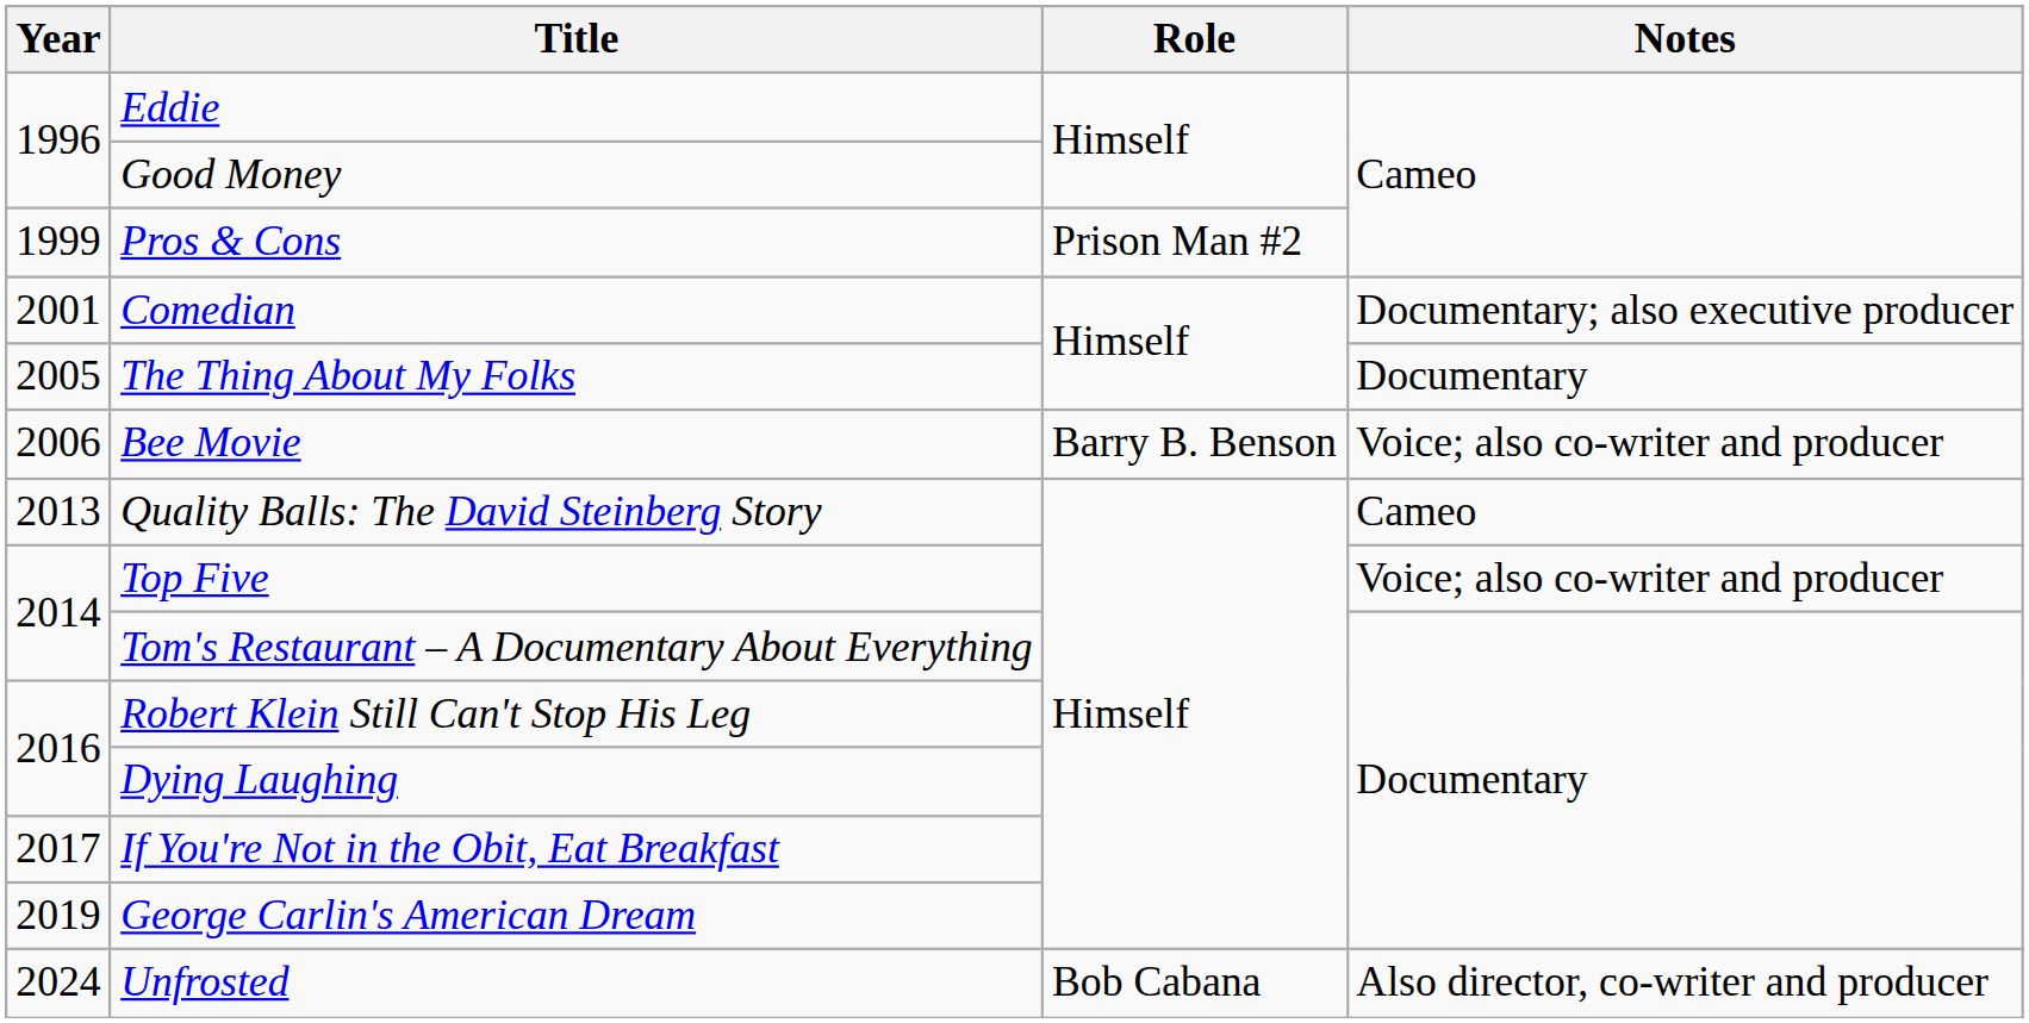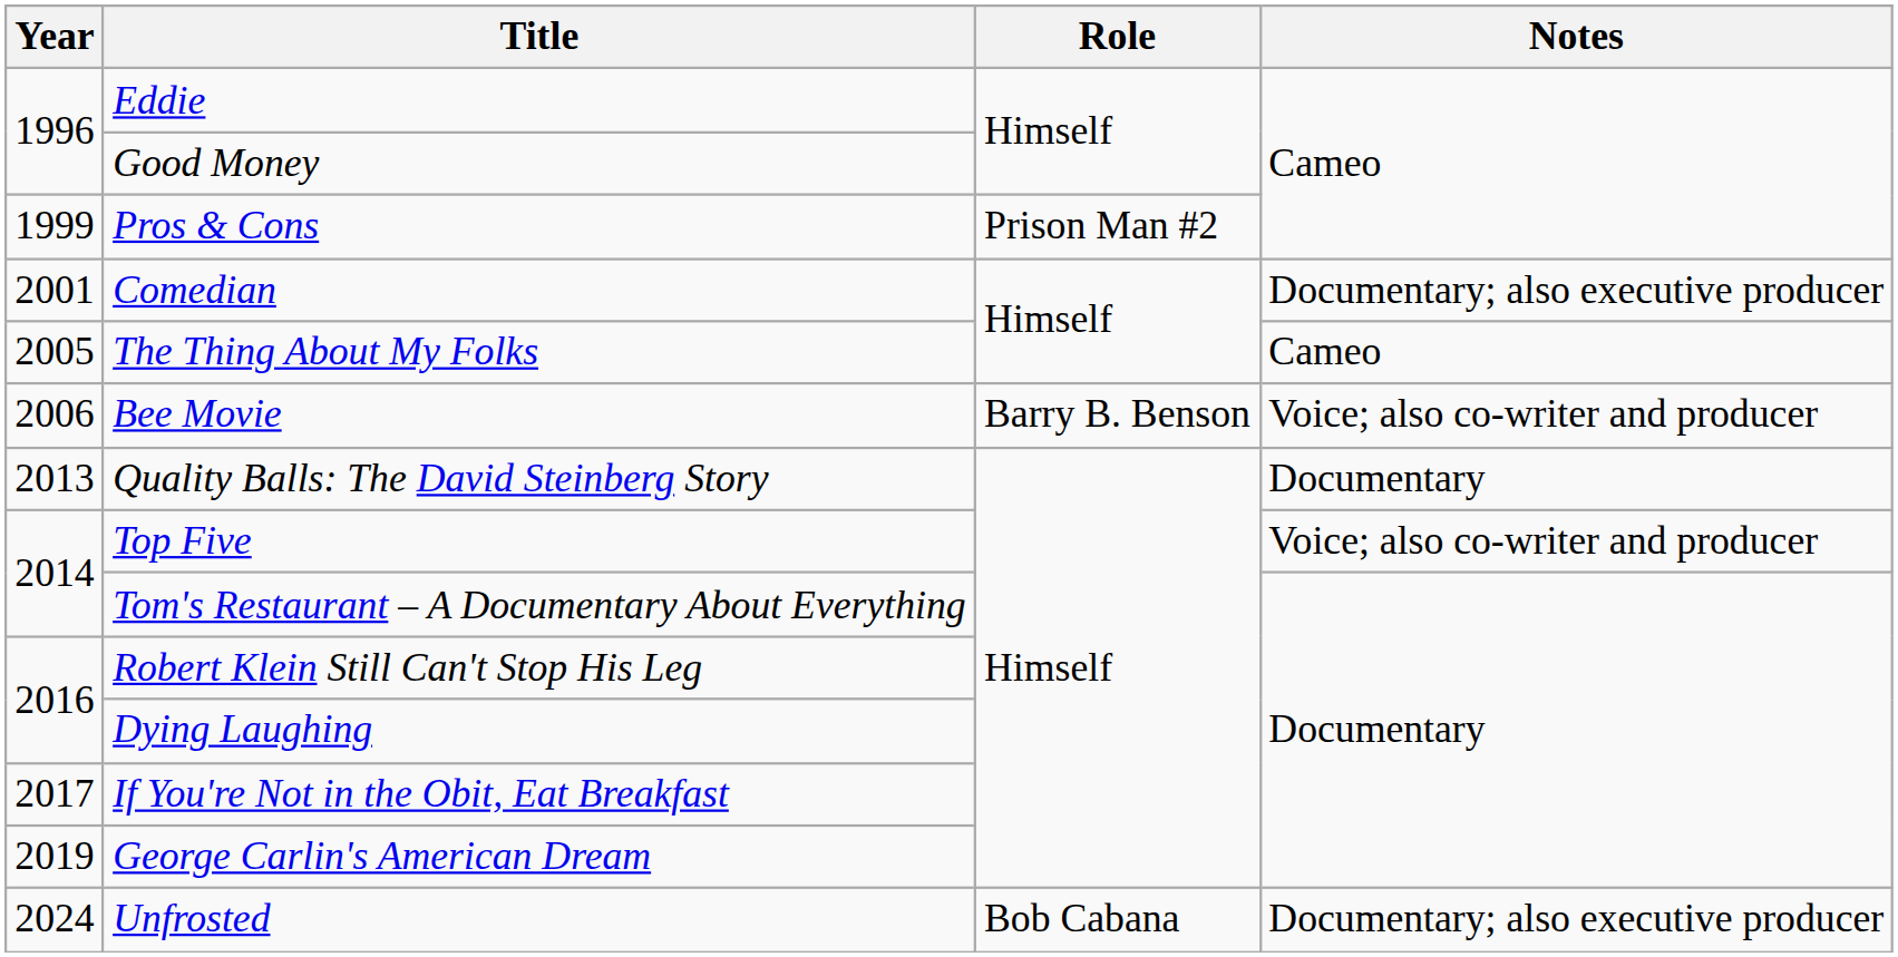The Thing About My Folks | Notes: Documentary -> Cameo
Quality Balls: The David Steinberg Story | Notes: Cameo -> Documentary
Unfrosted | Notes: Also director, co-writer and producer -> Documentary; also executive producer
